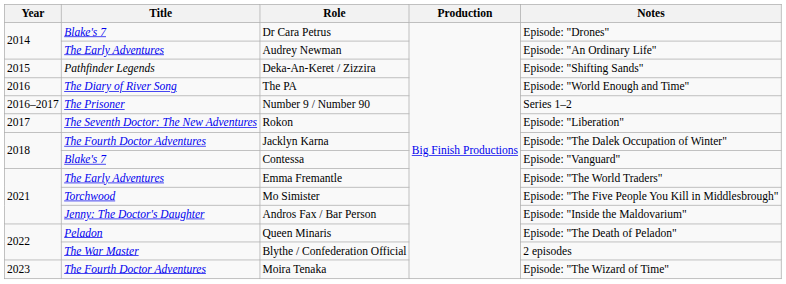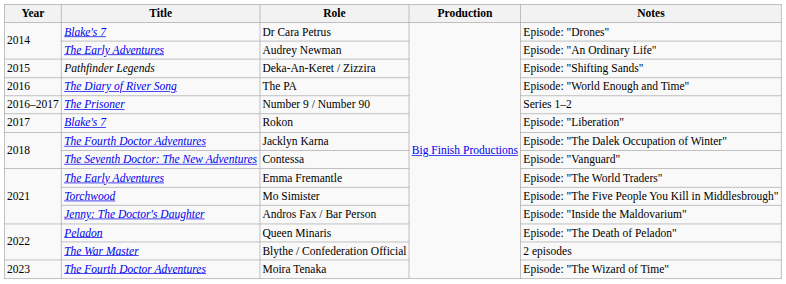Rokon | Title: The Seventh Doctor: The New Adventures -> Blake's 7
Contessa | Title: Blake's 7 -> The Seventh Doctor: The New Adventures
